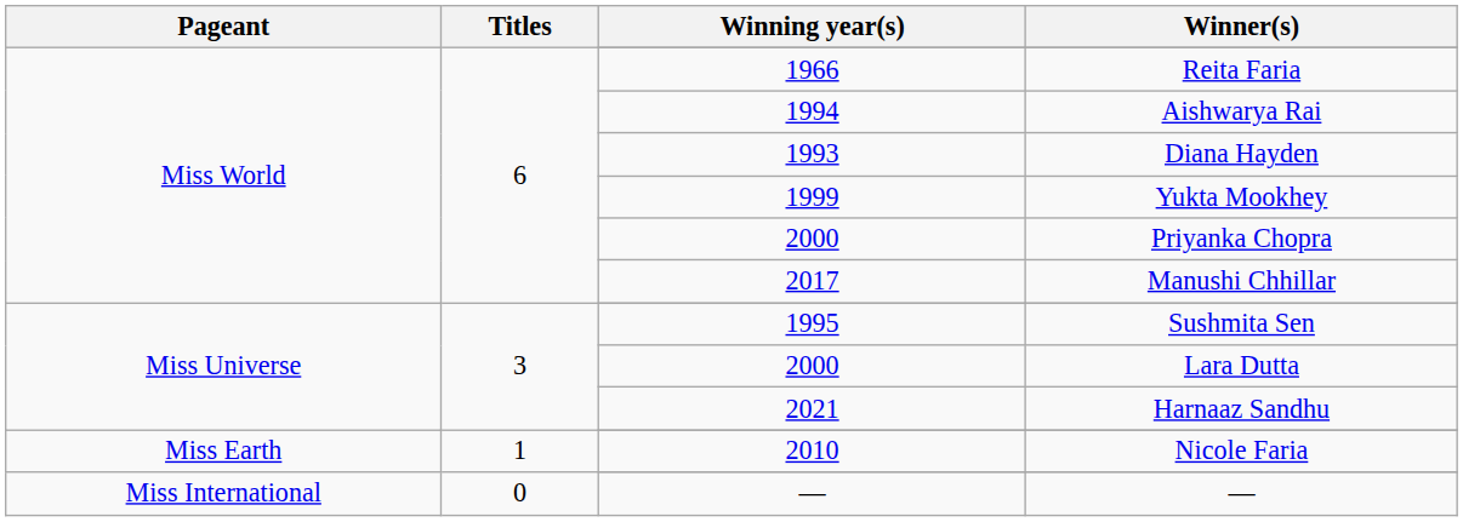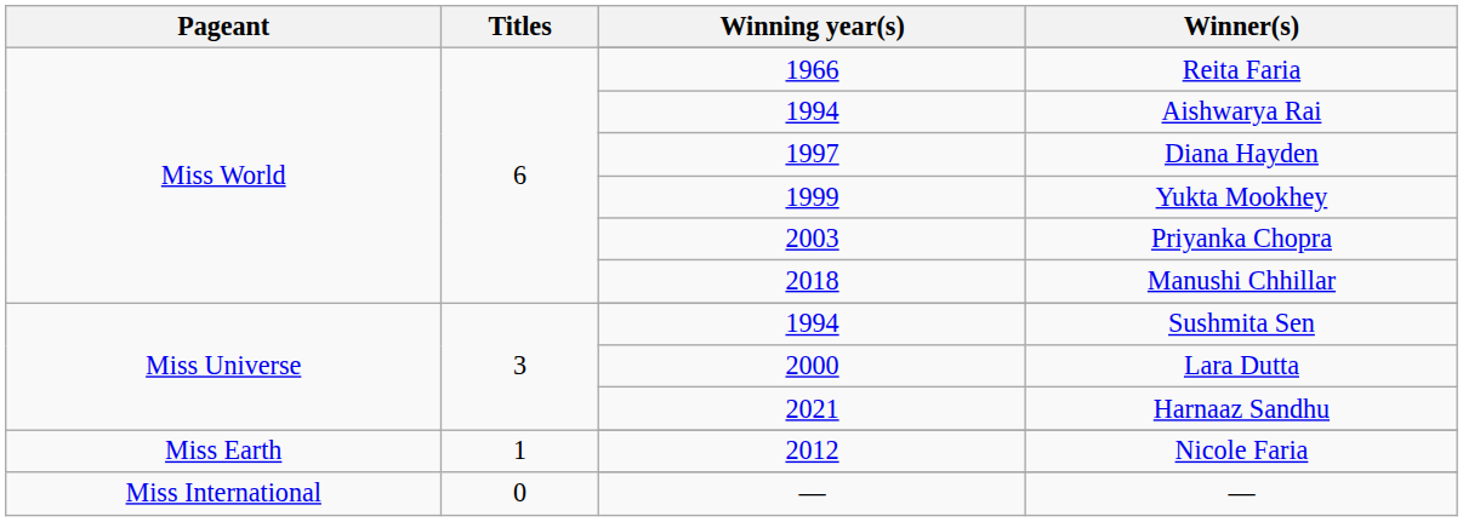Diana Hayden | Winning year(s): 1993 -> 1997
Priyanka Chopra | Winning year(s): 2000 -> 2003
Manushi Chhillar | Winning year(s): 2017 -> 2018
Sushmita Sen | Winning year(s): 1995 -> 1994
Nicole Faria | Winning year(s): 2010 -> 2012
